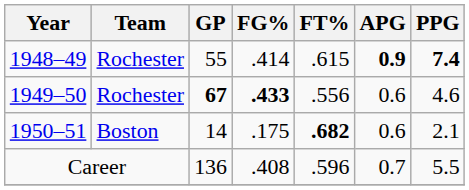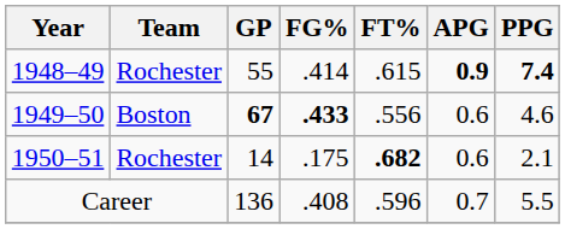1949–50 | Team: Rochester -> Boston
1950–51 | Team: Boston -> Rochester
